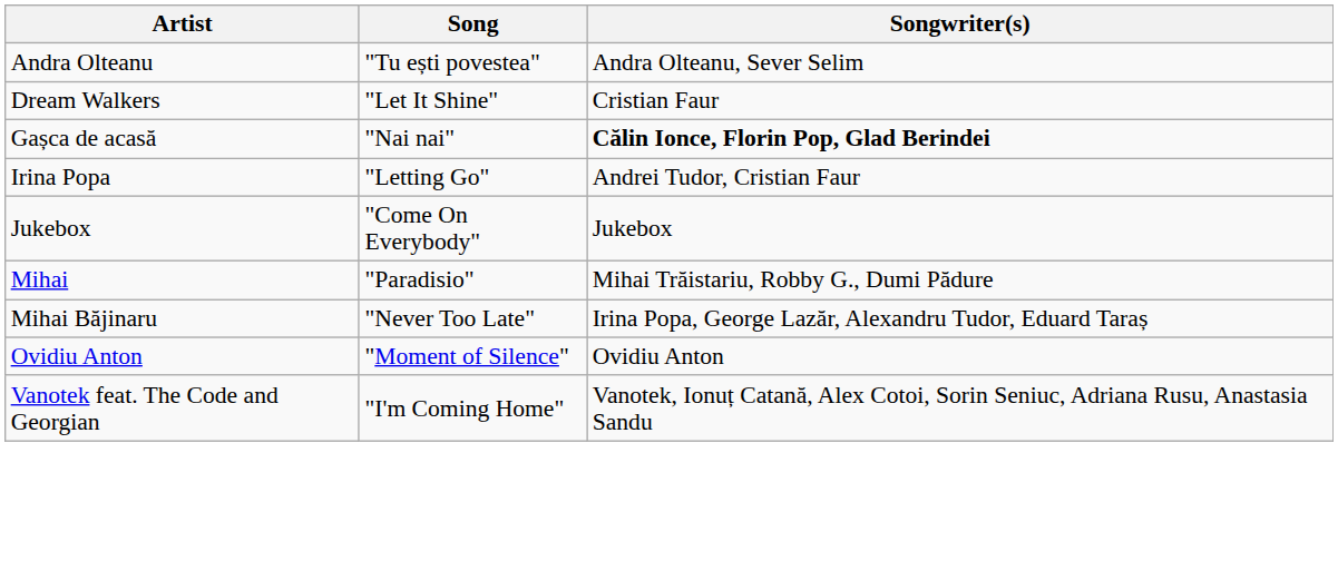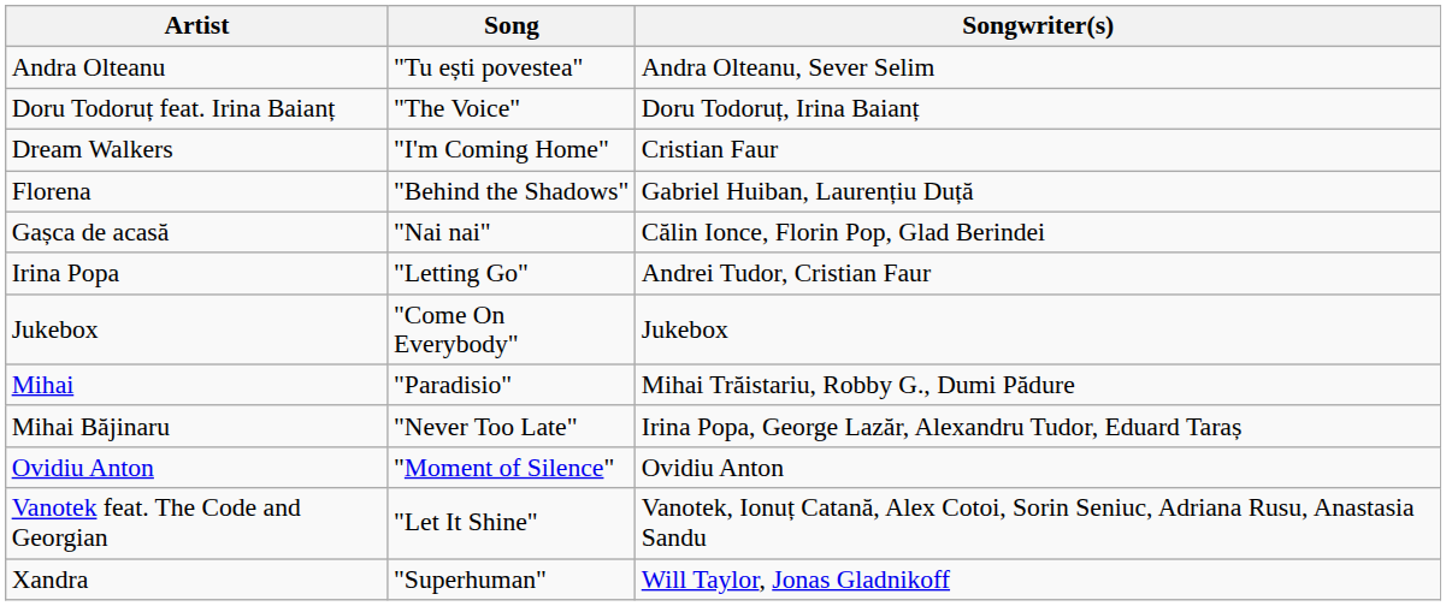+ row: Doru Todoruț feat. Irina Baianț | "The Voice" | Doru Todoruț, Irina Baianț
Dream Walkers | Song: "Let It Shine" -> "I'm Coming Home"
+ row: Florena | "Behind the Shadows" | Gabriel Huiban, Laurențiu Duță
Gașca de acasă | Songwriter(s): bold -> normal
Vanotek feat. The Code and Georgian | Song: "I'm Coming Home" -> "Let It Shine"
+ row: Xandra | "Superhuman" | Will Taylor, Jonas Gladnikoff
